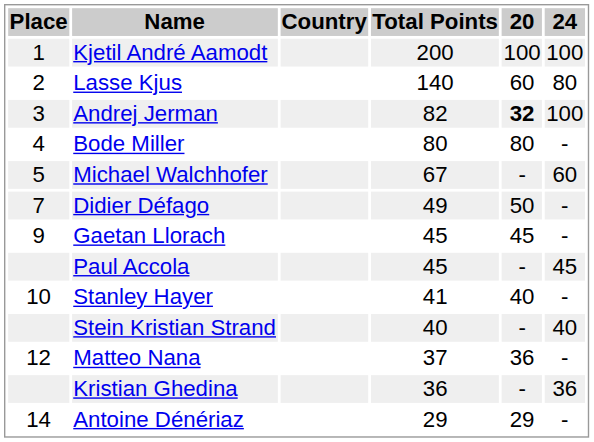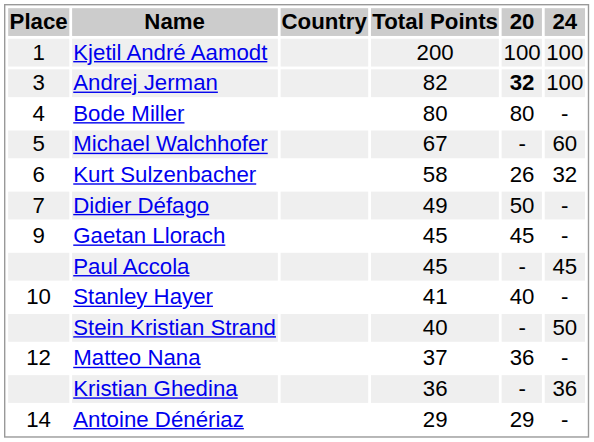- row: 2 | Lasse Kjus | 140 | 60 | 80
+ row: 6 | Kurt Sulzenbacher | 58 | 26 | 32
Stein Kristian Strand | 24: 40 -> 50
